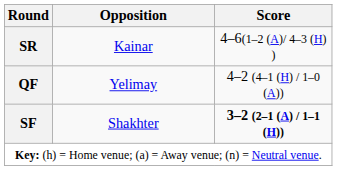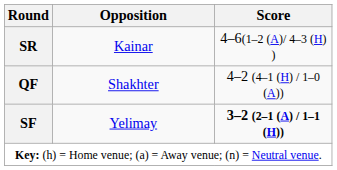QF | Opposition: Yelimay -> Shakhter
SF | Opposition: Shakhter -> Yelimay
